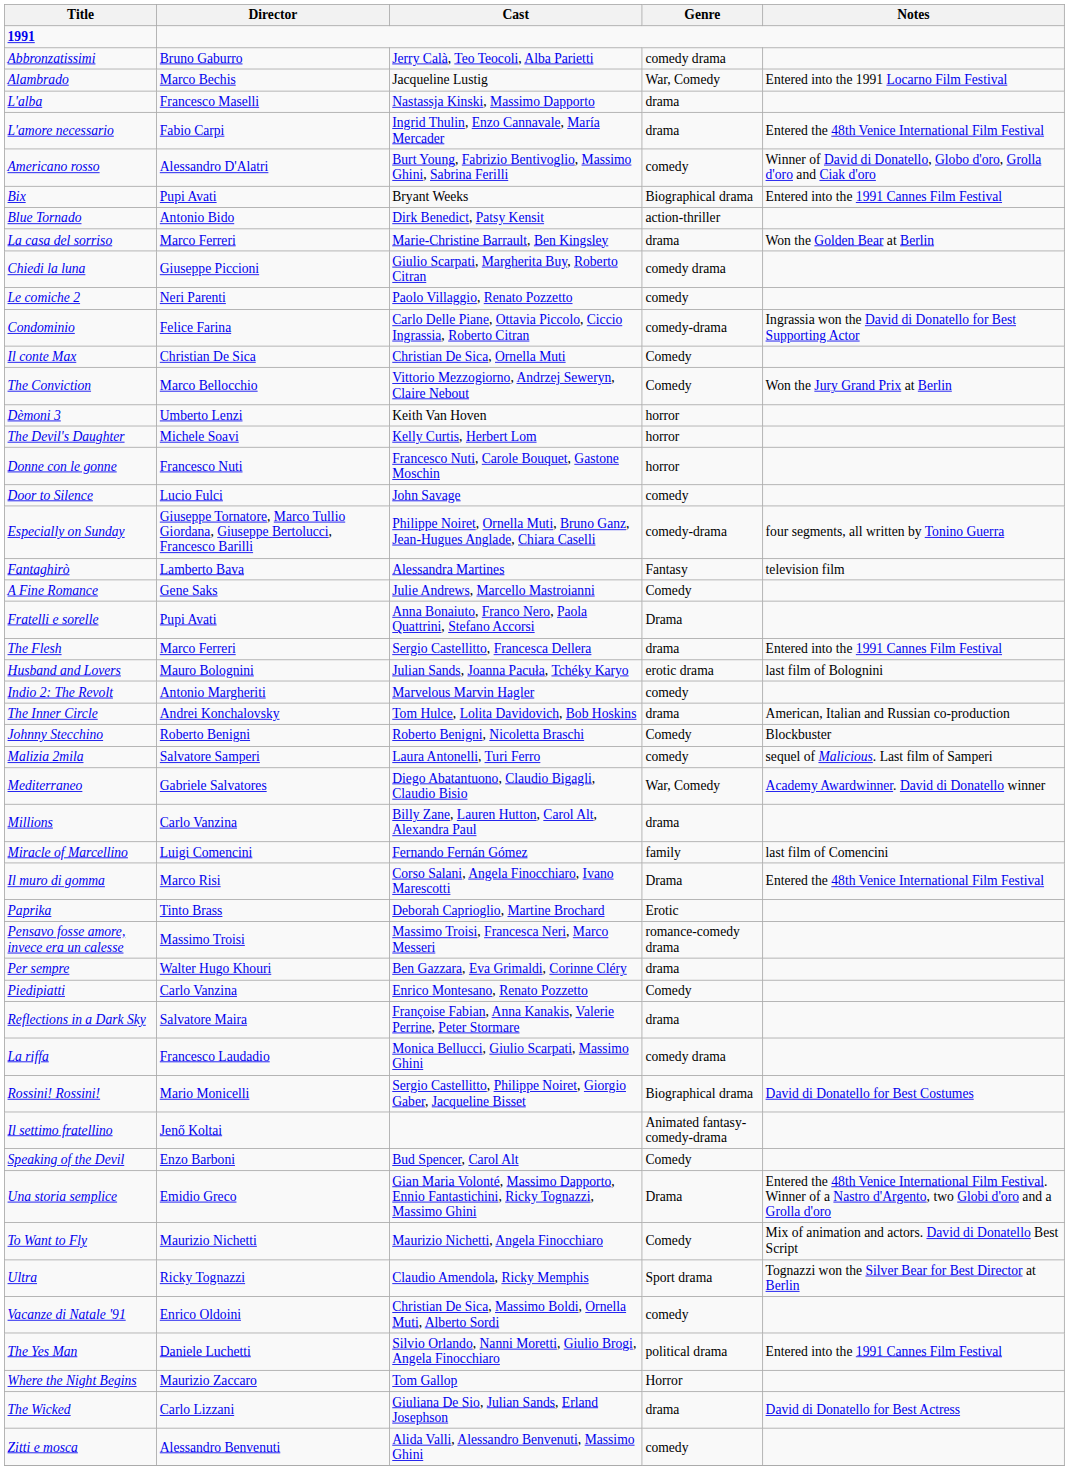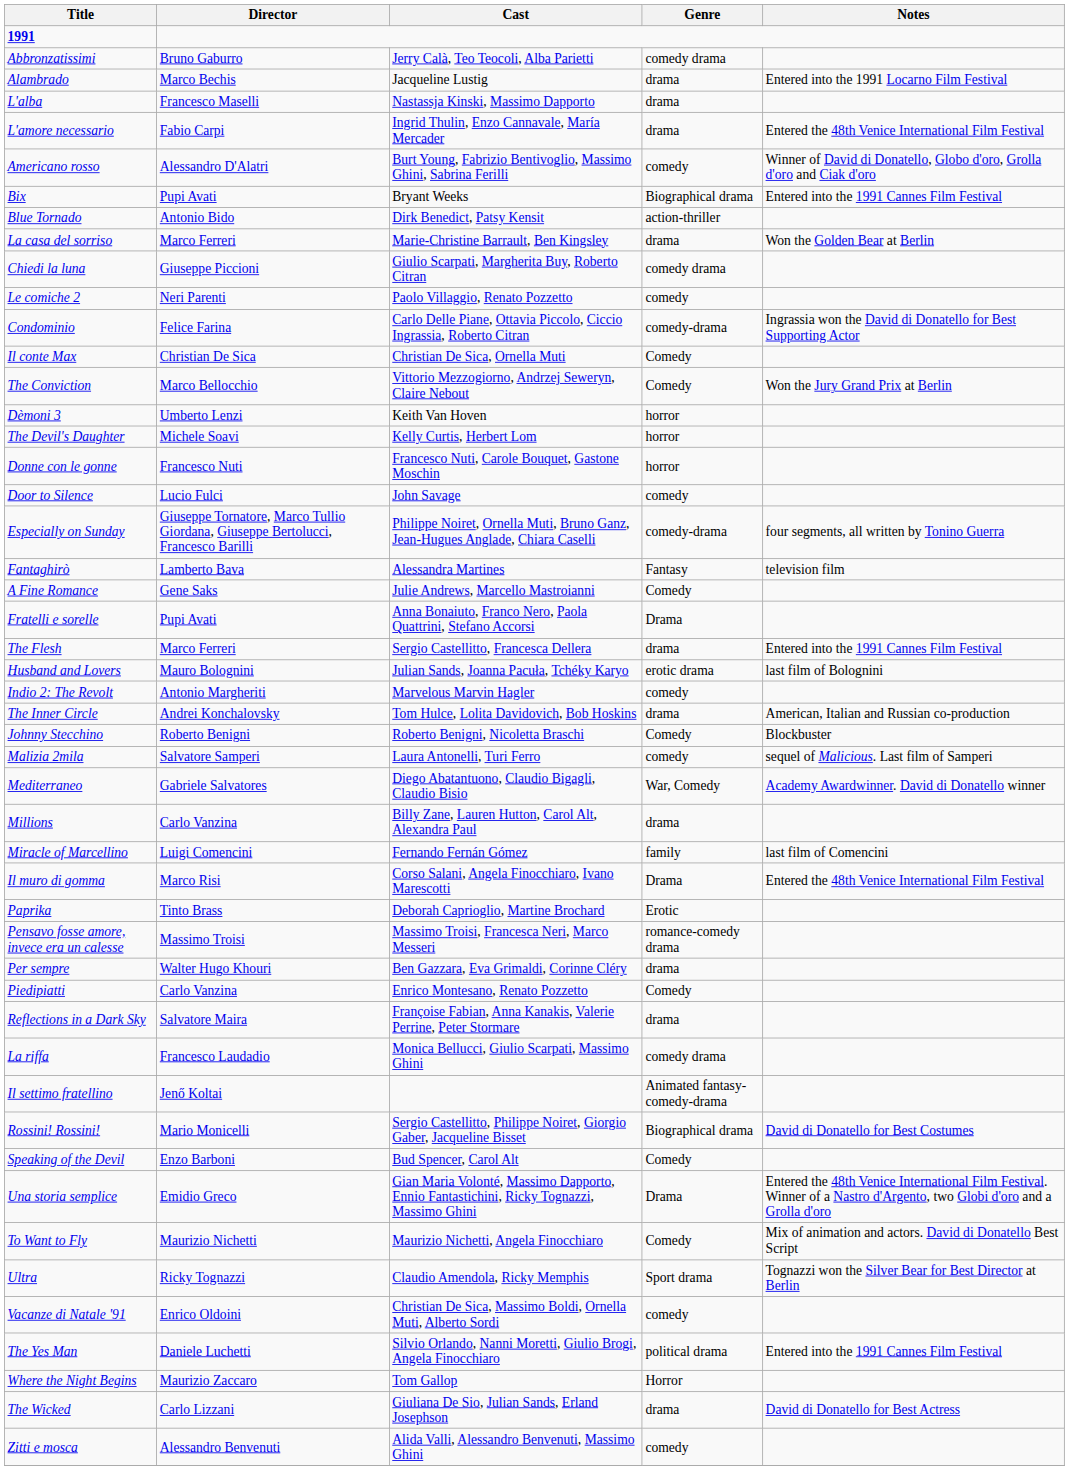Alambrado | Genre: War, Comedy -> drama
rows swapped: Rossini! Rossini! <-> Il settimo fratellino
